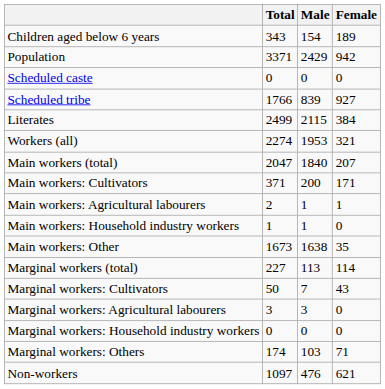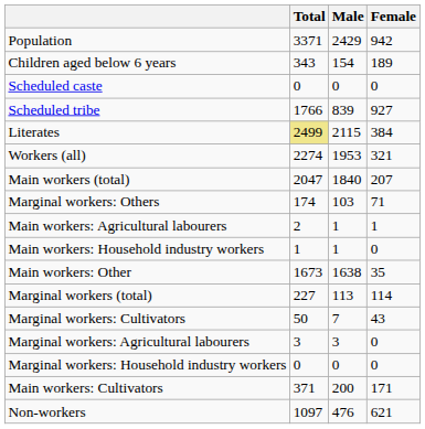rows swapped: Population <-> Children aged below 6 years
Literates | Total: no background -> khaki background
rows swapped: Main workers: Cultivators <-> Marginal workers: Others
